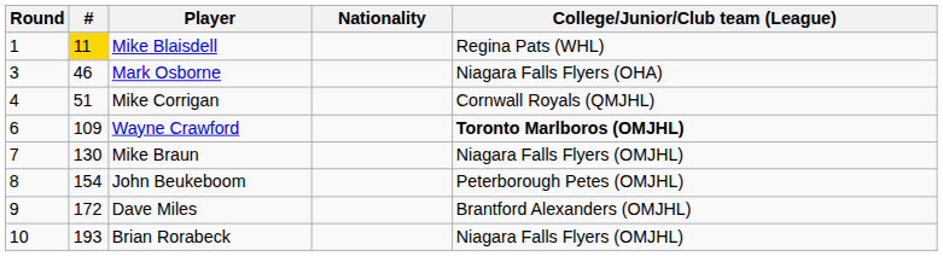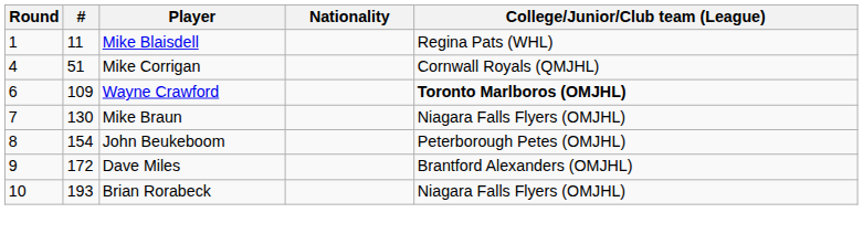Mike Blaisdell | #: gold background -> no background
- row: 3 | 46 | Mark Osborne | Niagara Falls Flyers (OHA)
